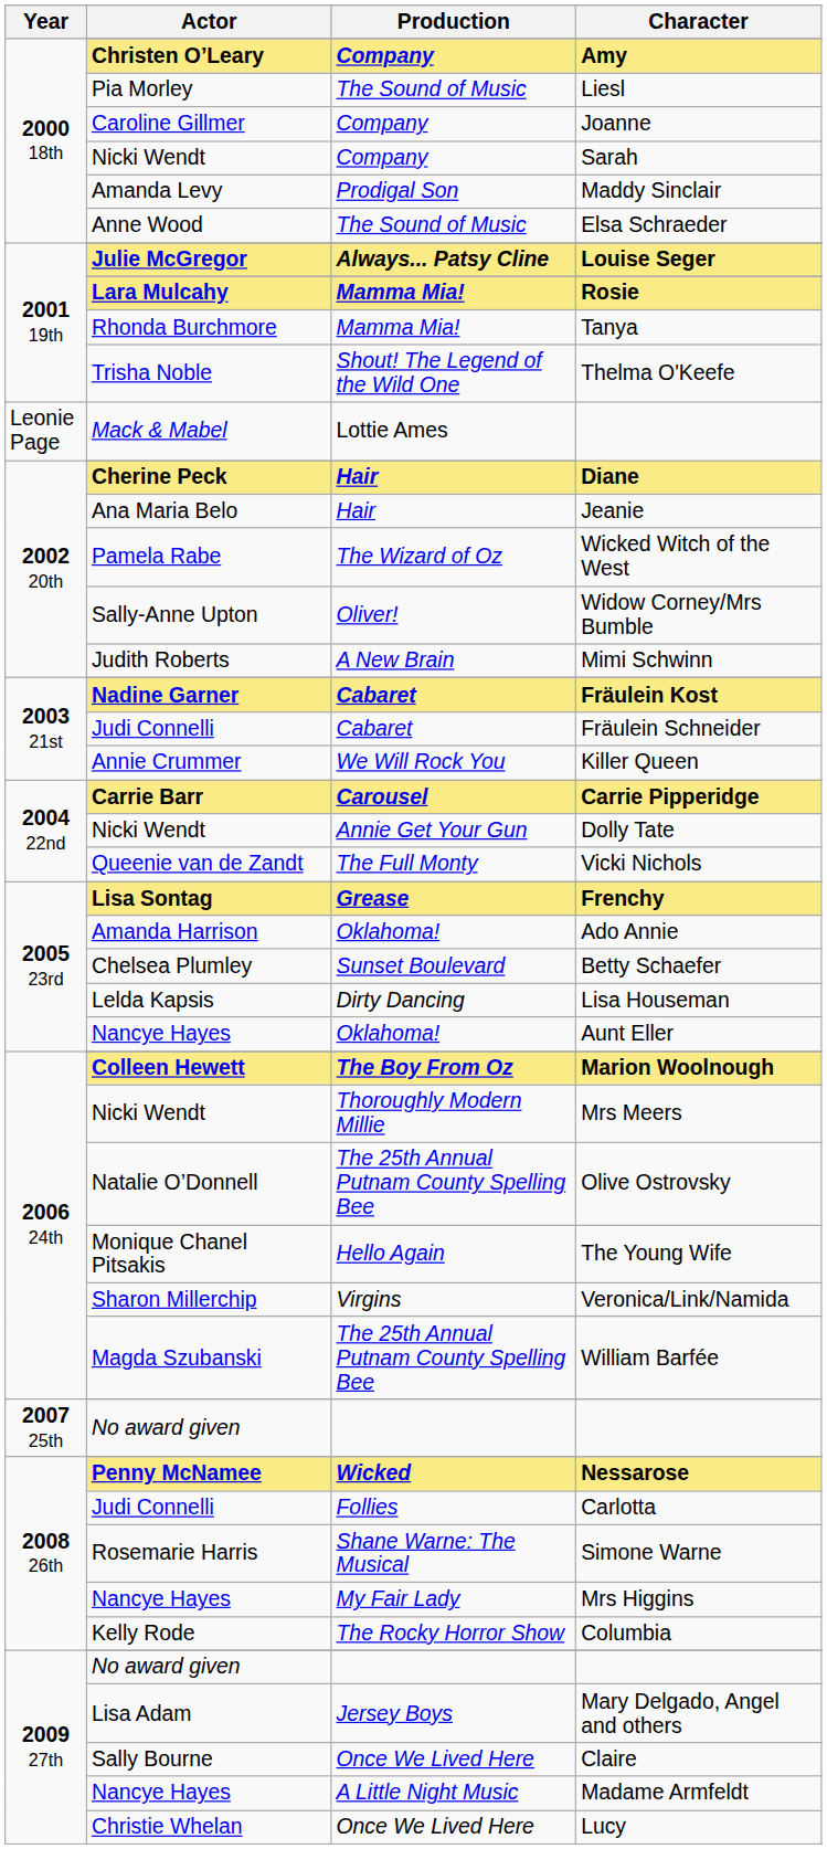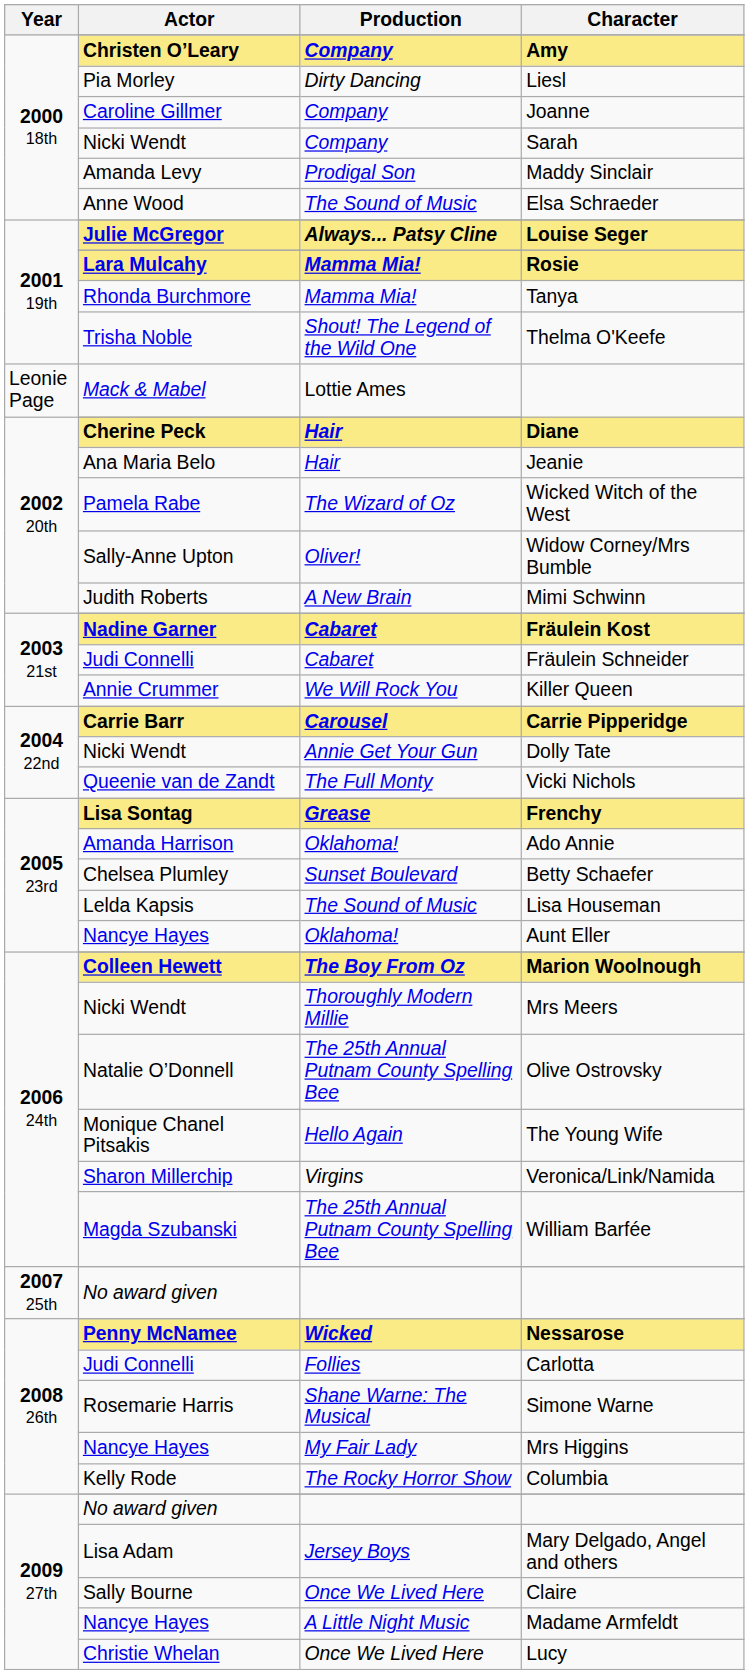Liesl | Production: The Sound of Music -> Dirty Dancing
Lisa Houseman | Production: Dirty Dancing -> The Sound of Music
